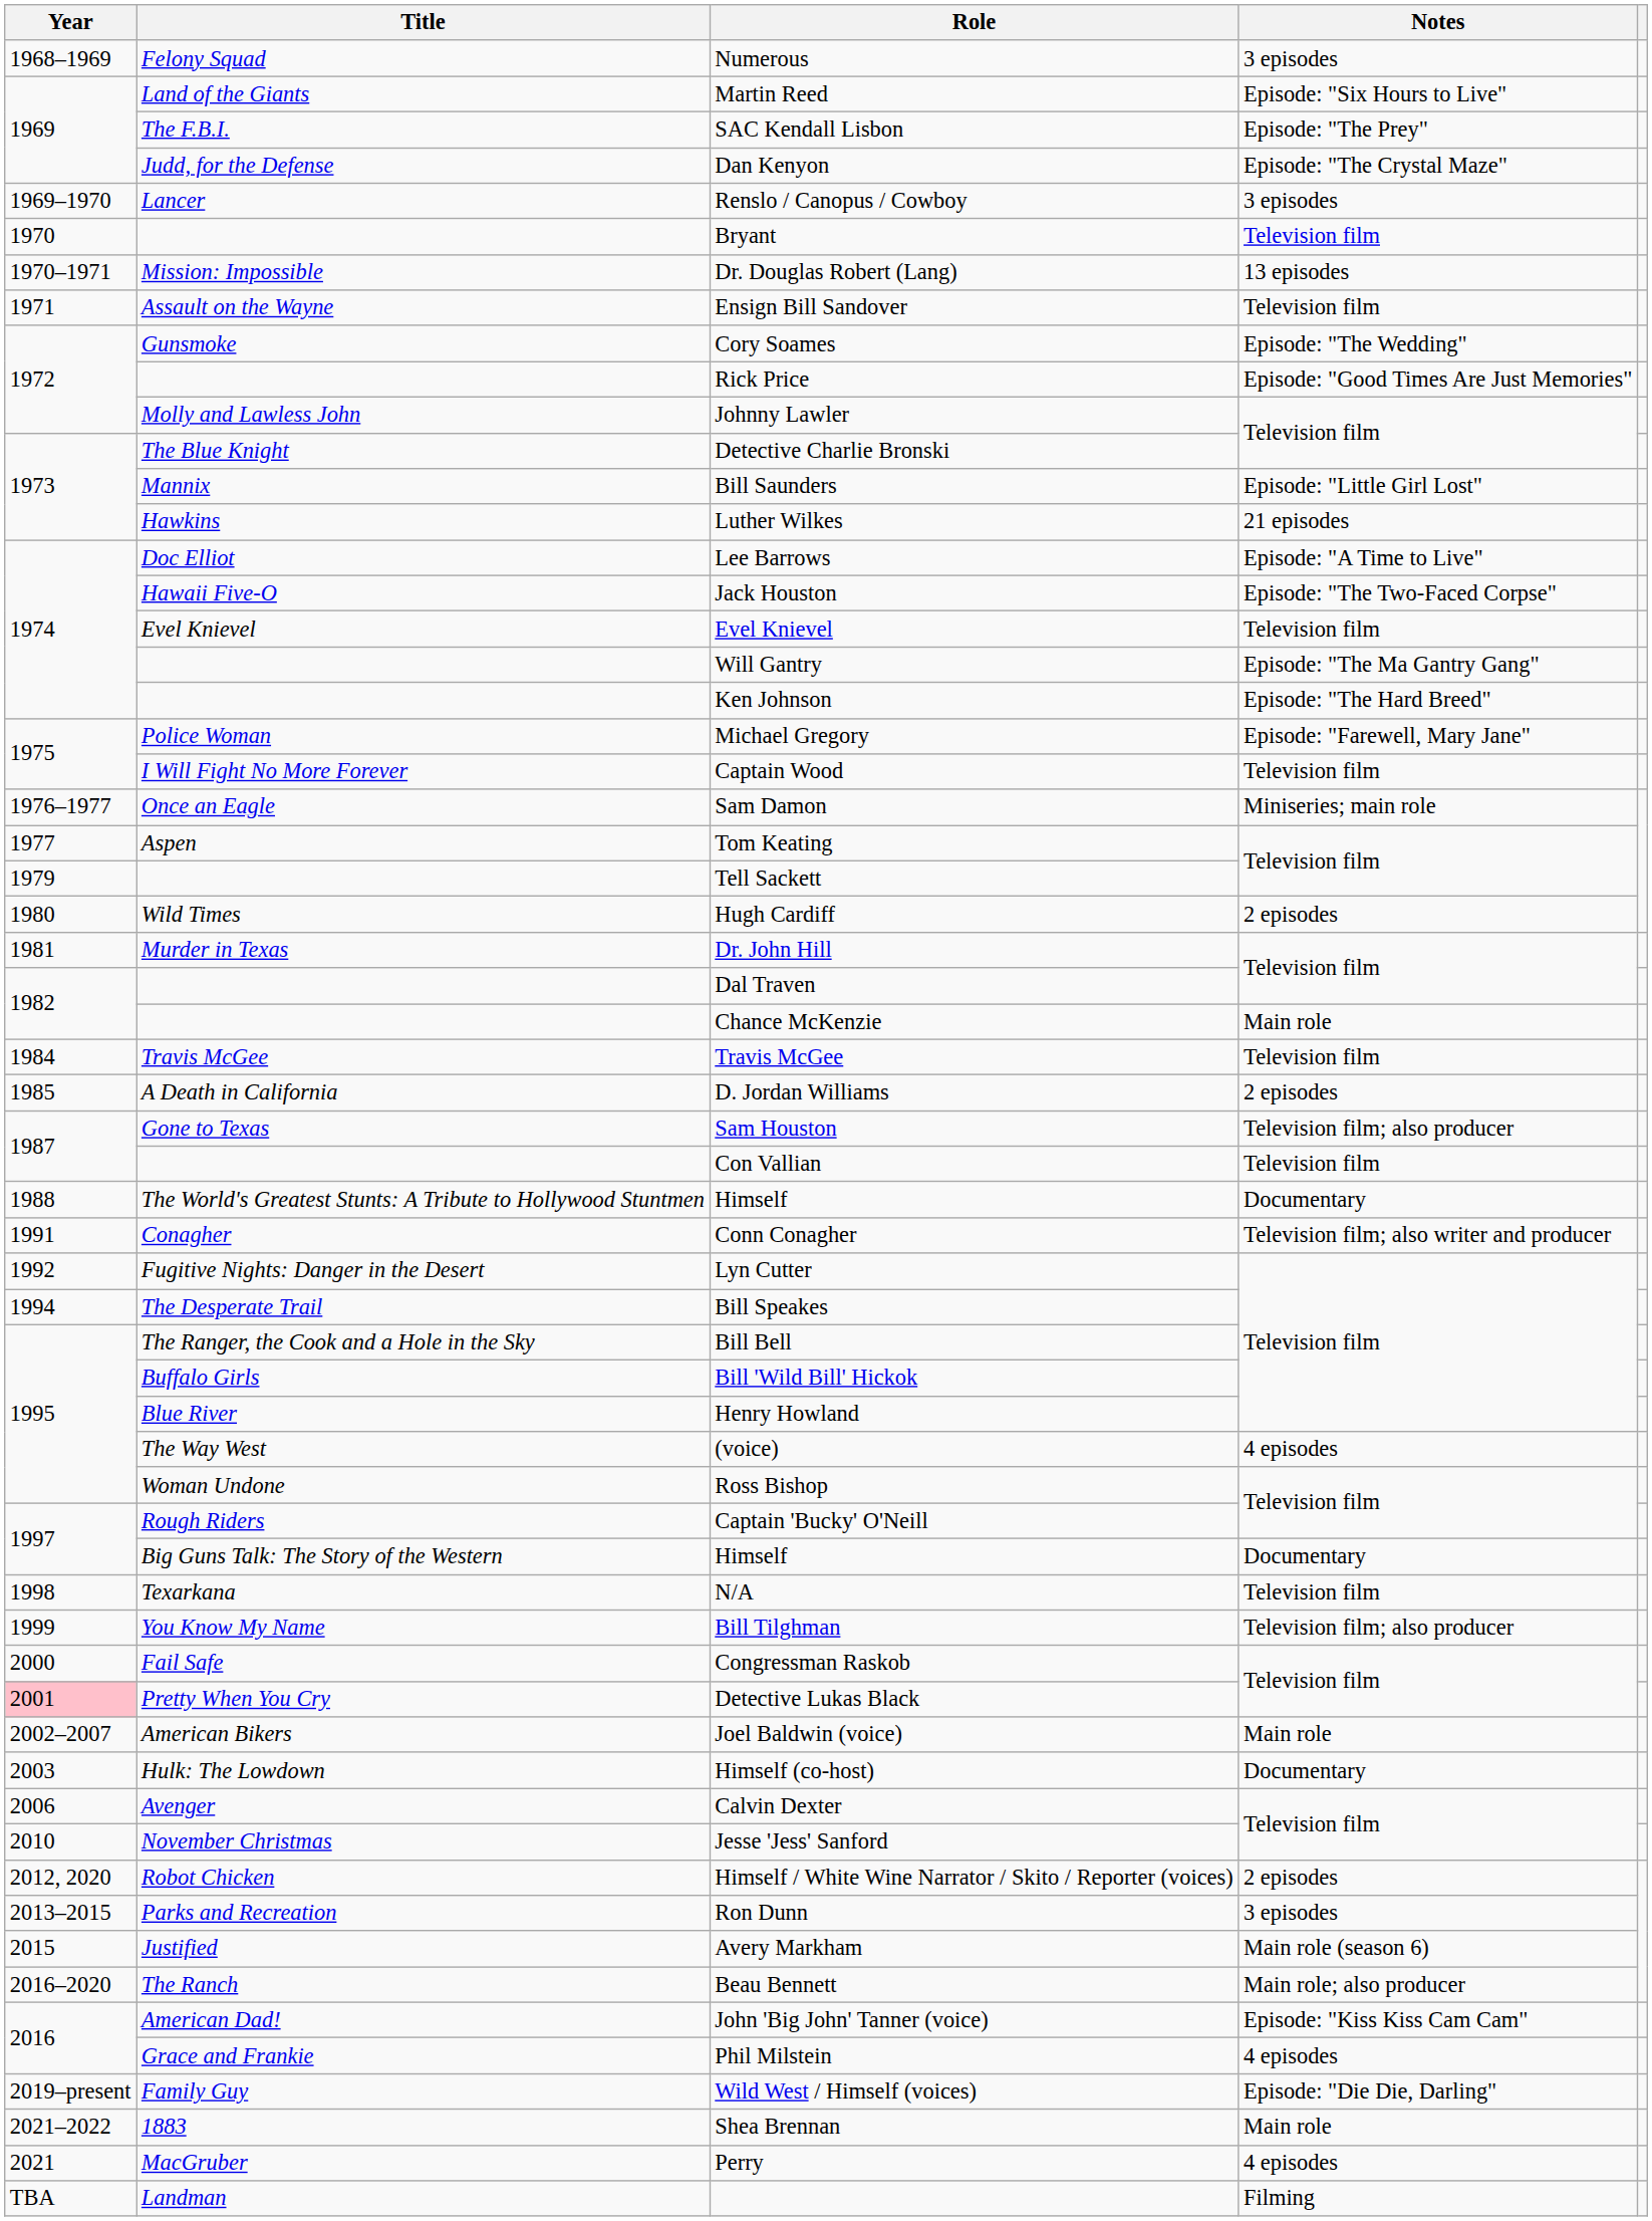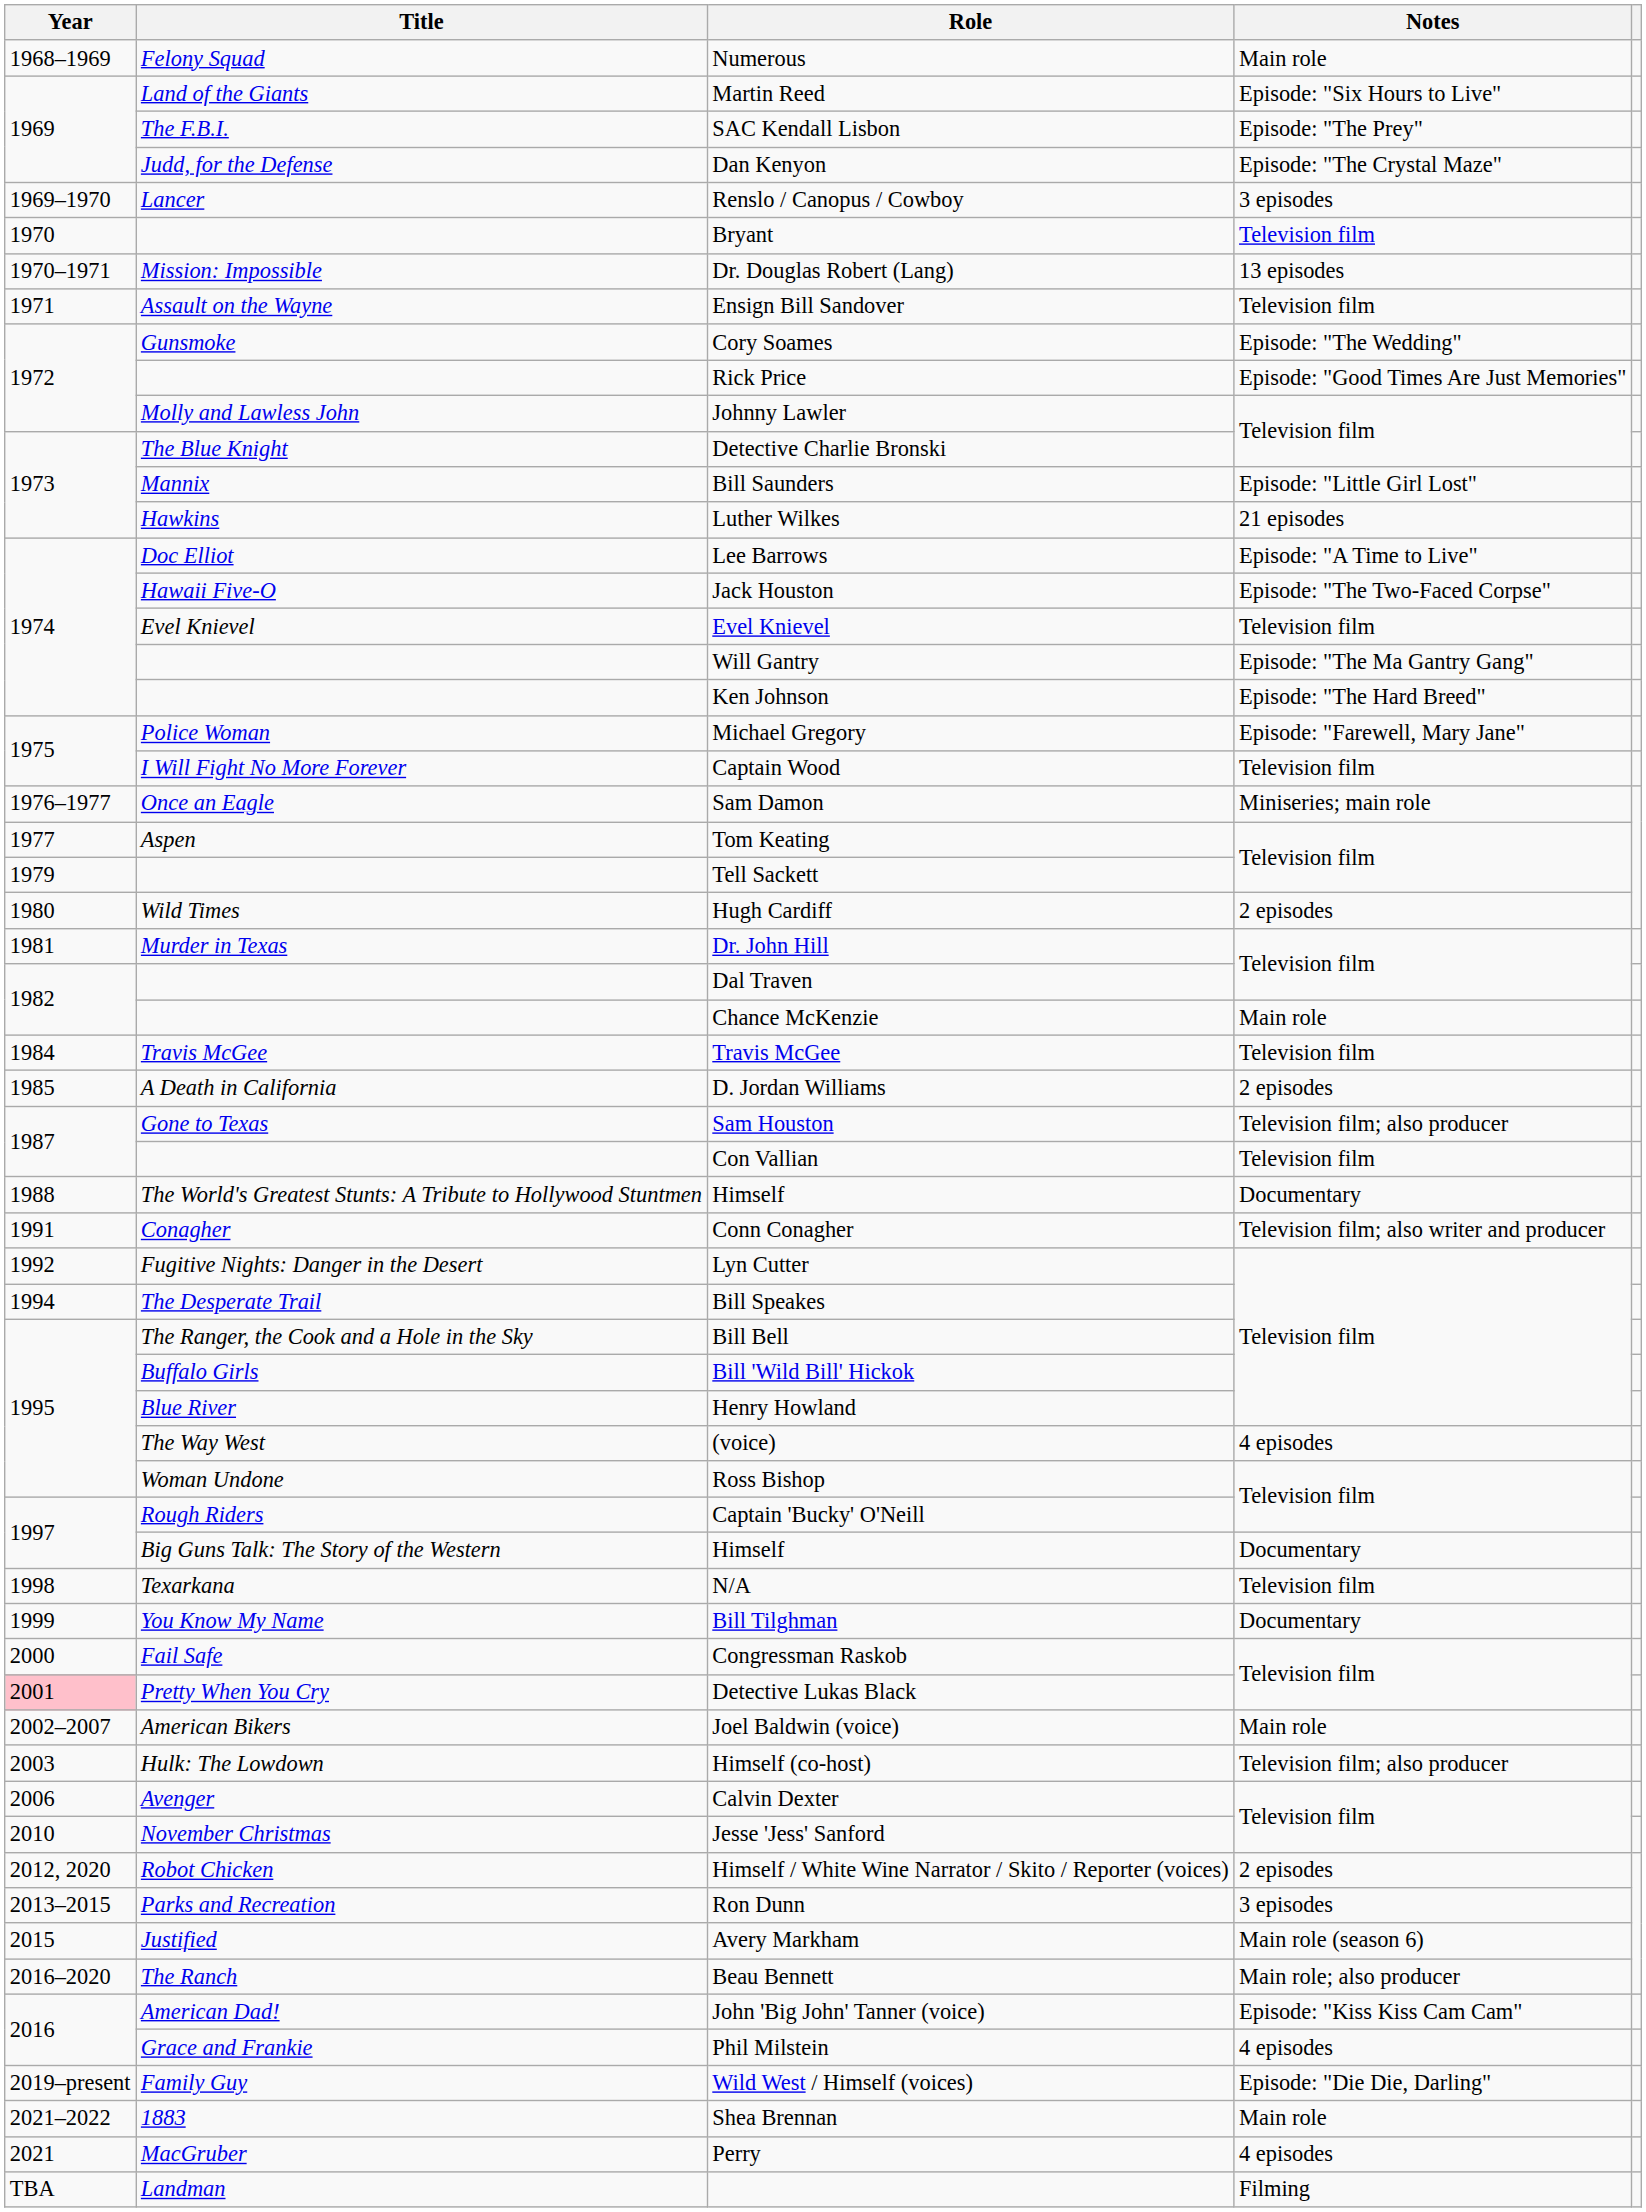Numerous | Notes: 3 episodes -> Main role
Bill Tilghman | Notes: Television film; also producer -> Documentary
Himself (co-host) | Notes: Documentary -> Television film; also producer
